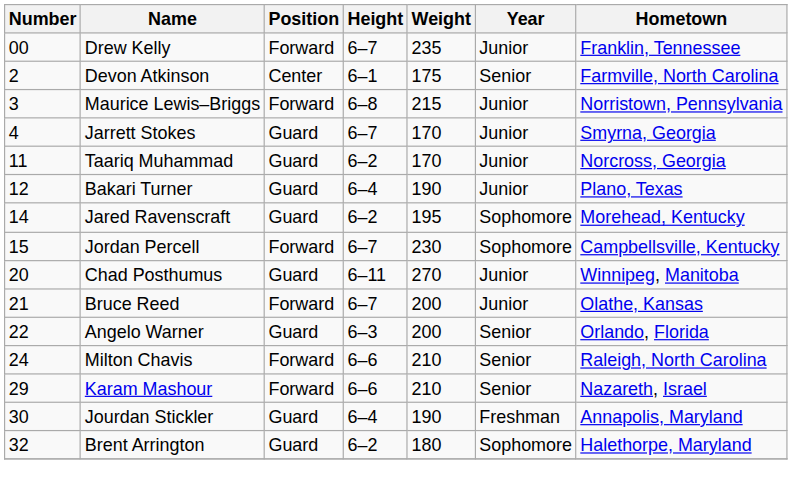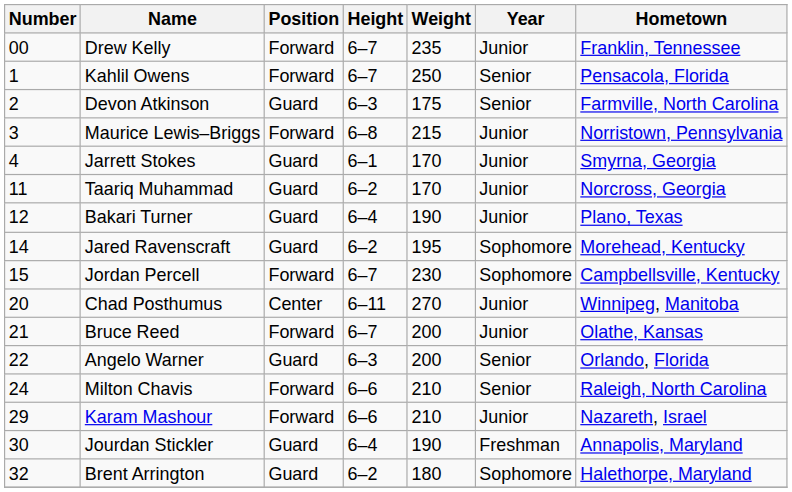+ row: 1 | Kahlil Owens | Forward | 6–7 | 250 | Senior | Pensacola, Florida
Devon Atkinson | Position: Center -> Guard
Devon Atkinson | Height: 6–1 -> 6–3
Jarrett Stokes | Height: 6–7 -> 6–1
Chad Posthumus | Position: Guard -> Center
Karam Mashour | Year: Senior -> Junior
